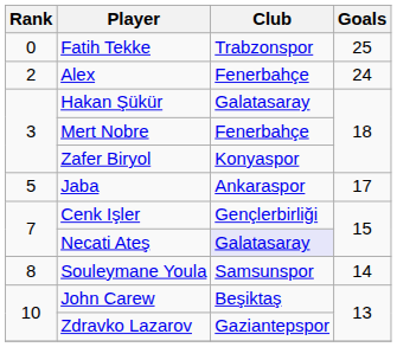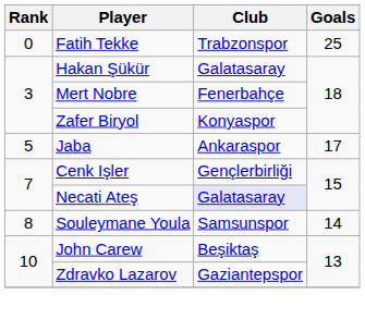- row: 2 | Alex | Fenerbahçe | 24
